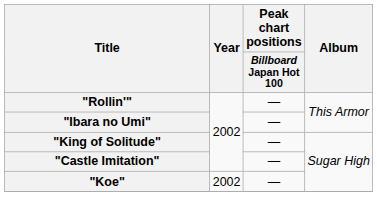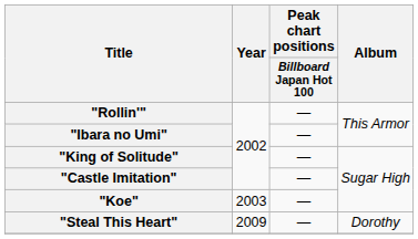"Koe" | Year: 2002 -> 2003
+ row: "Steal This Heart" | 2009 | — | Dorothy
